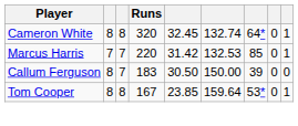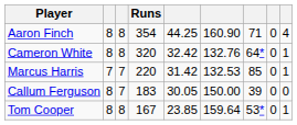+ row: Aaron Finch | 8 | 8 | 354 | 44.25 | 160.90 | 71 | 0 | 4
Cameron White | column 5: 32.45 -> 32.42
Cameron White | column 6: 132.74 -> 132.76
Callum Ferguson | column 5: 30.50 -> 30.05
